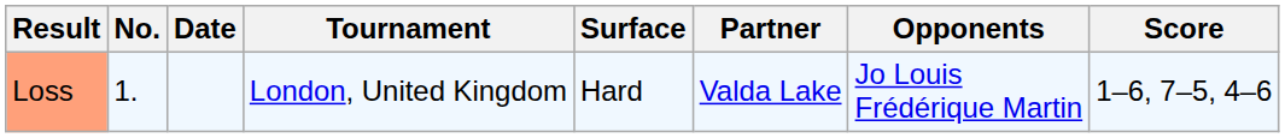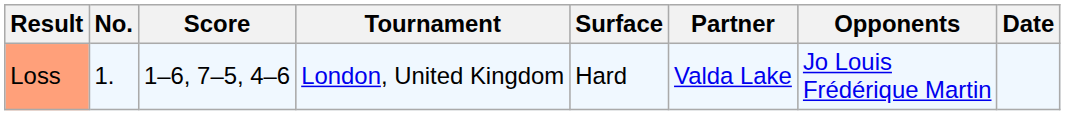columns swapped: Date <-> Score
